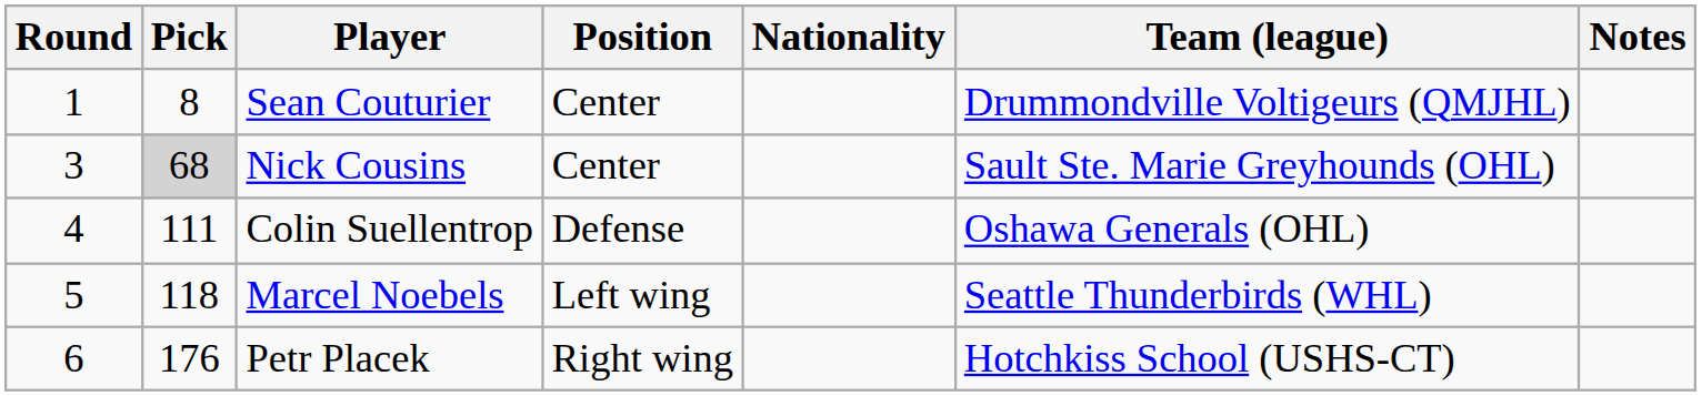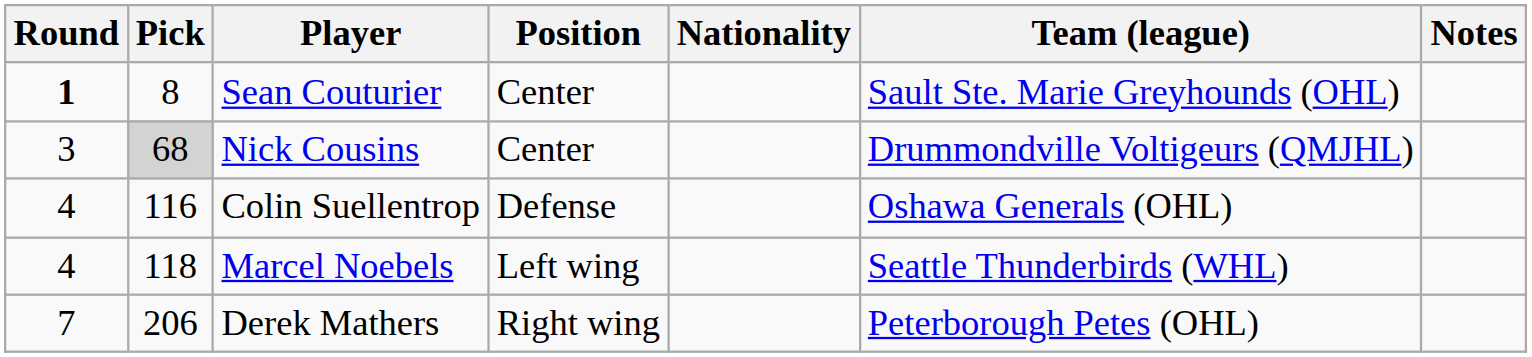Sean Couturier | Round: normal -> bold
Sean Couturier | Team (league): Drummondville Voltigeurs (QMJHL) -> Sault Ste. Marie Greyhounds (OHL)
Nick Cousins | Team (league): Sault Ste. Marie Greyhounds (OHL) -> Drummondville Voltigeurs (QMJHL)
Colin Suellentrop | Pick: 111 -> 116
Marcel Noebels | Round: 5 -> 4
- row: 6 | 176 | Petr Placek | Right wing | Hotchkiss School (USHS-CT)
+ row: 7 | 206 | Derek Mathers | Right wing | Peterborough Petes (OHL)
